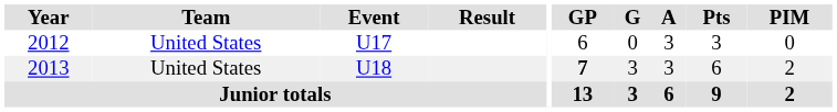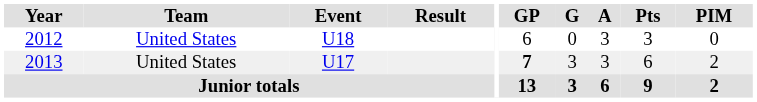2012 | Event: U17 -> U18
2013 | Event: U18 -> U17
